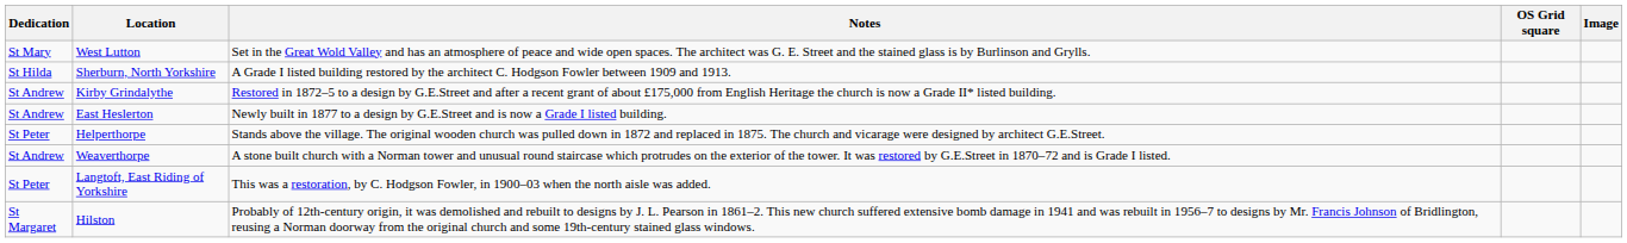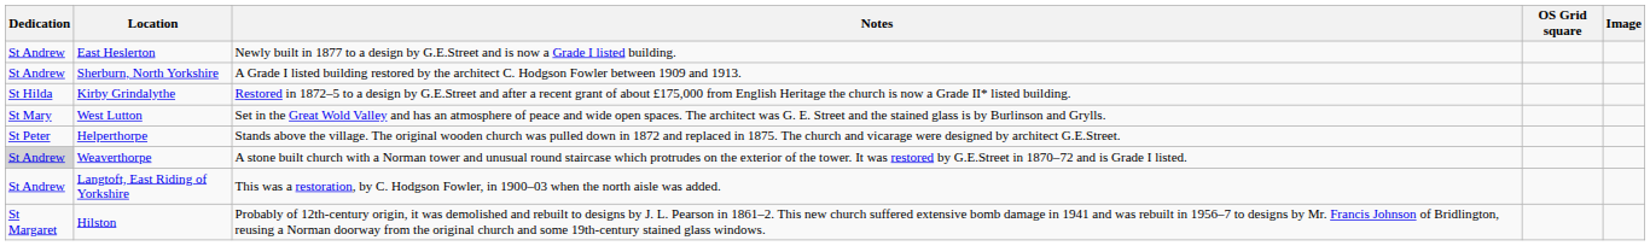rows swapped: East Heslerton <-> West Lutton
Sherburn, North Yorkshire | Dedication: St Hilda -> St Andrew
Kirby Grindalythe | Dedication: St Andrew -> St Hilda
Weaverthorpe | Dedication: no background -> lightgrey background
Langtoft, East Riding of Yorkshire | Dedication: St Peter -> St Andrew
